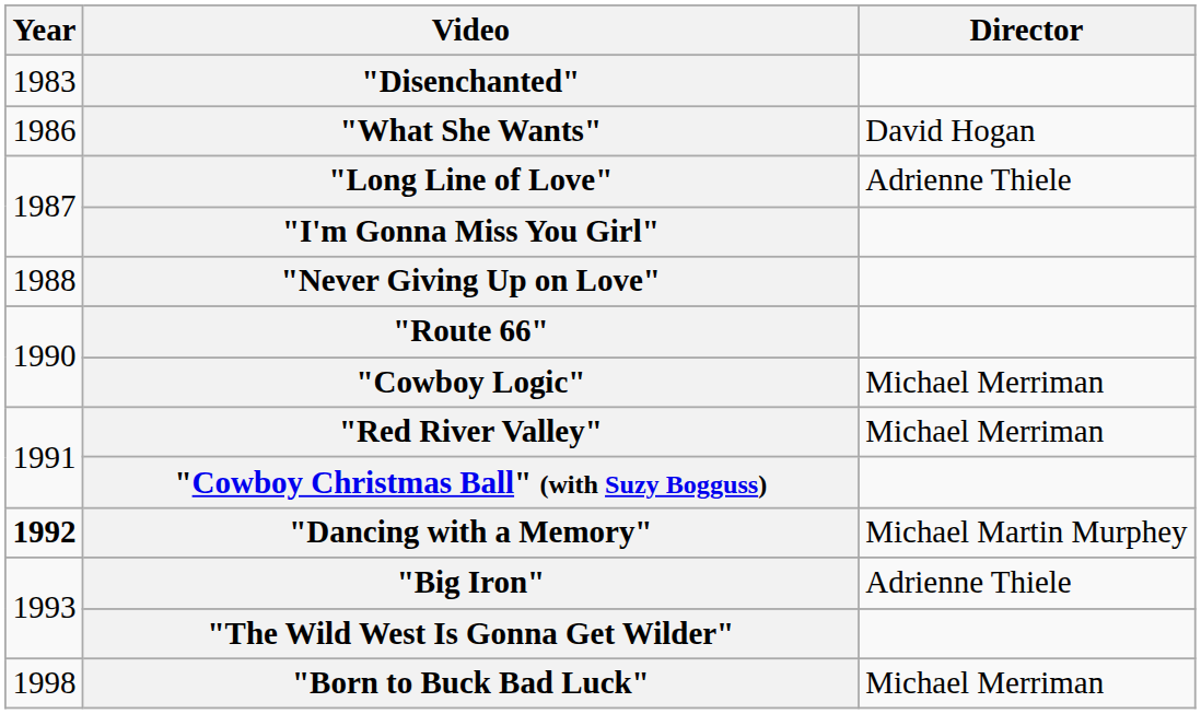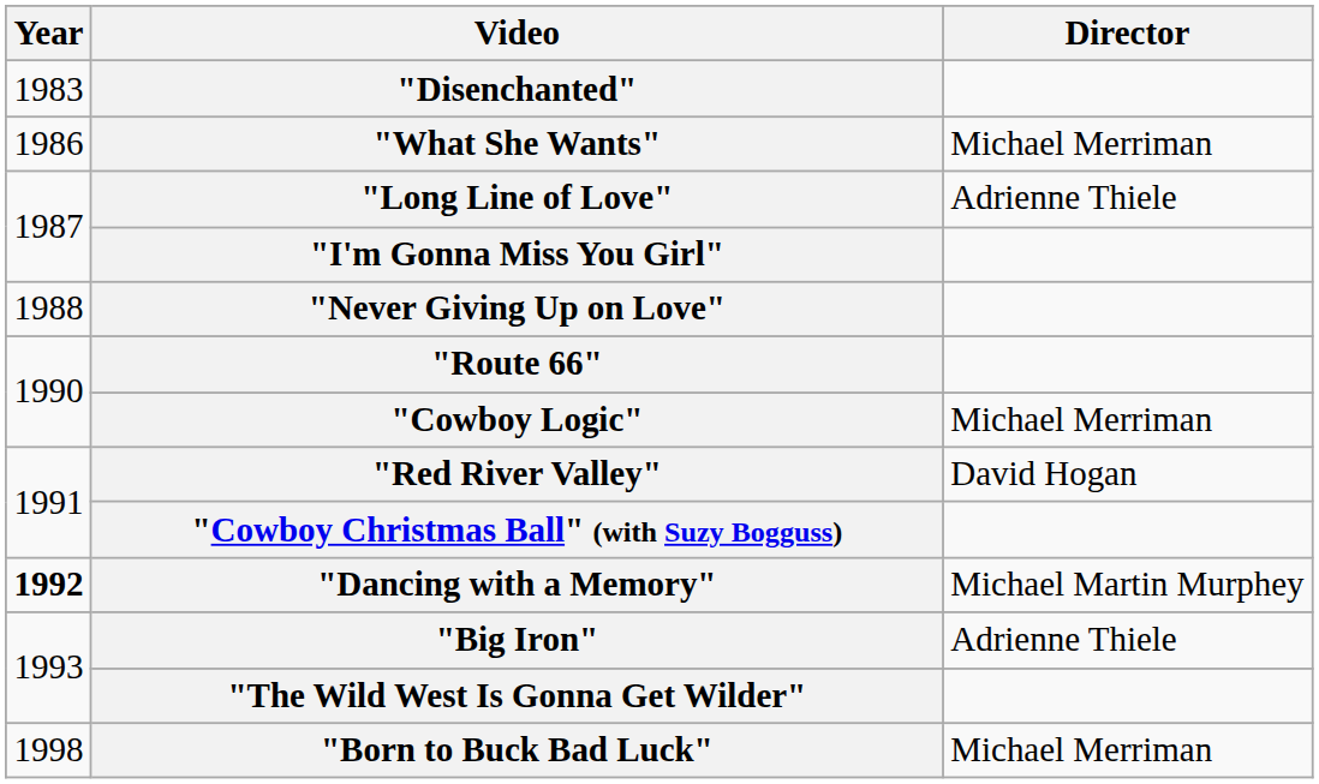"What She Wants" | Director: David Hogan -> Michael Merriman
"Red River Valley" | Director: Michael Merriman -> David Hogan
